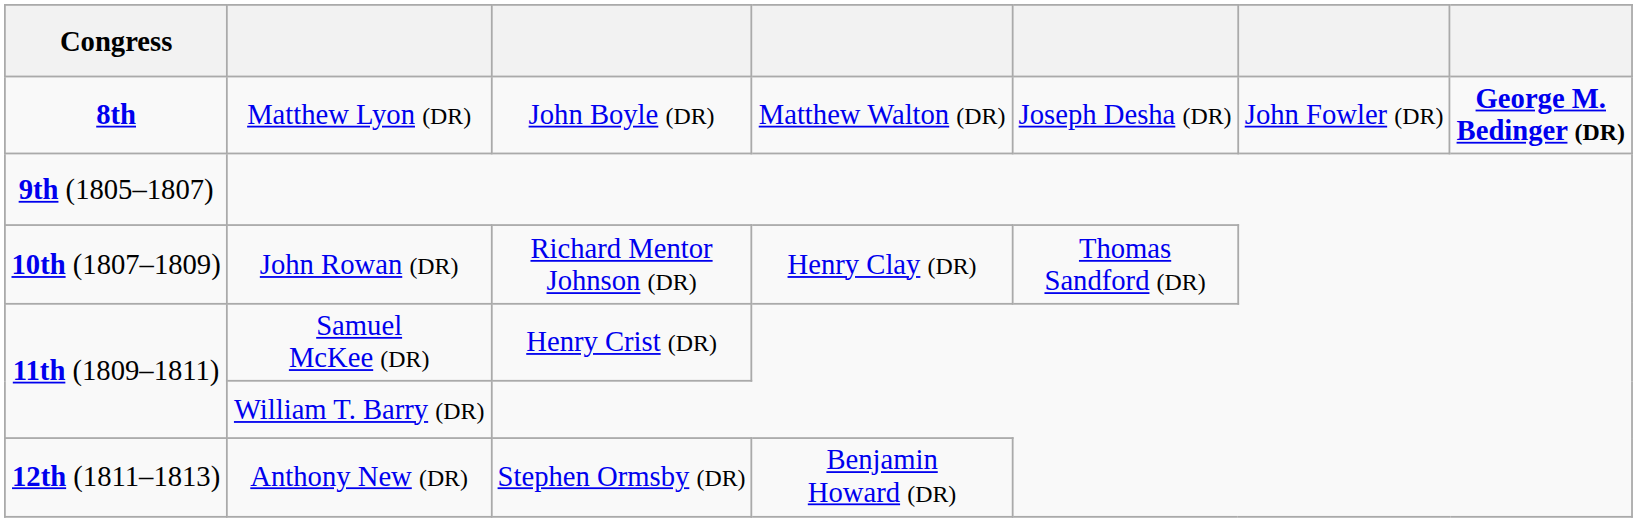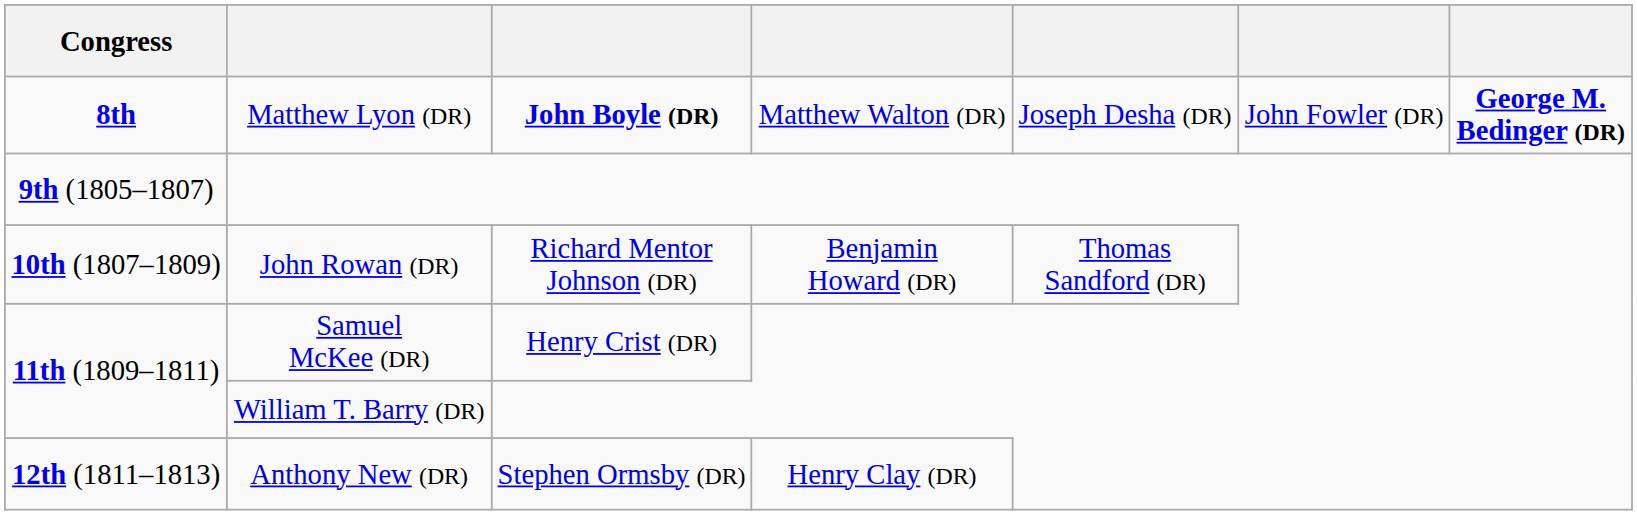Matthew Lyon (DR) | column 3: normal -> bold
John Rowan (DR) | column 4: Henry Clay (DR) -> Benjamin Howard (DR)
Anthony New (DR) | column 4: Benjamin Howard (DR) -> Henry Clay (DR)
